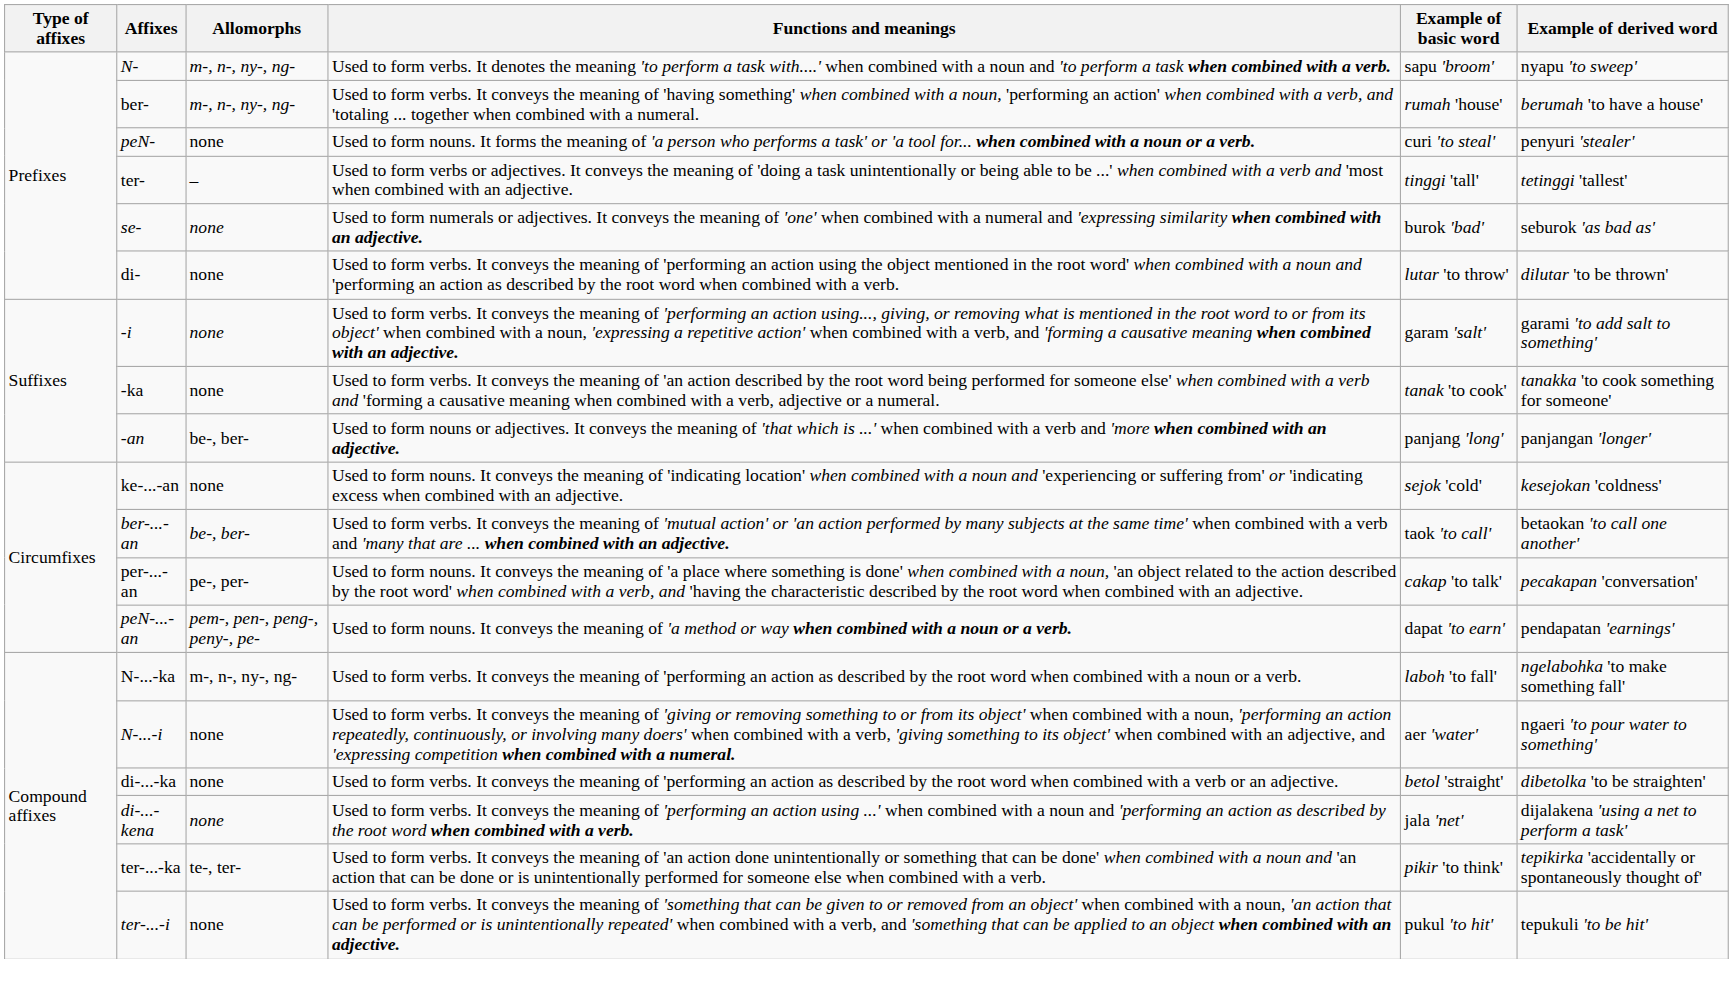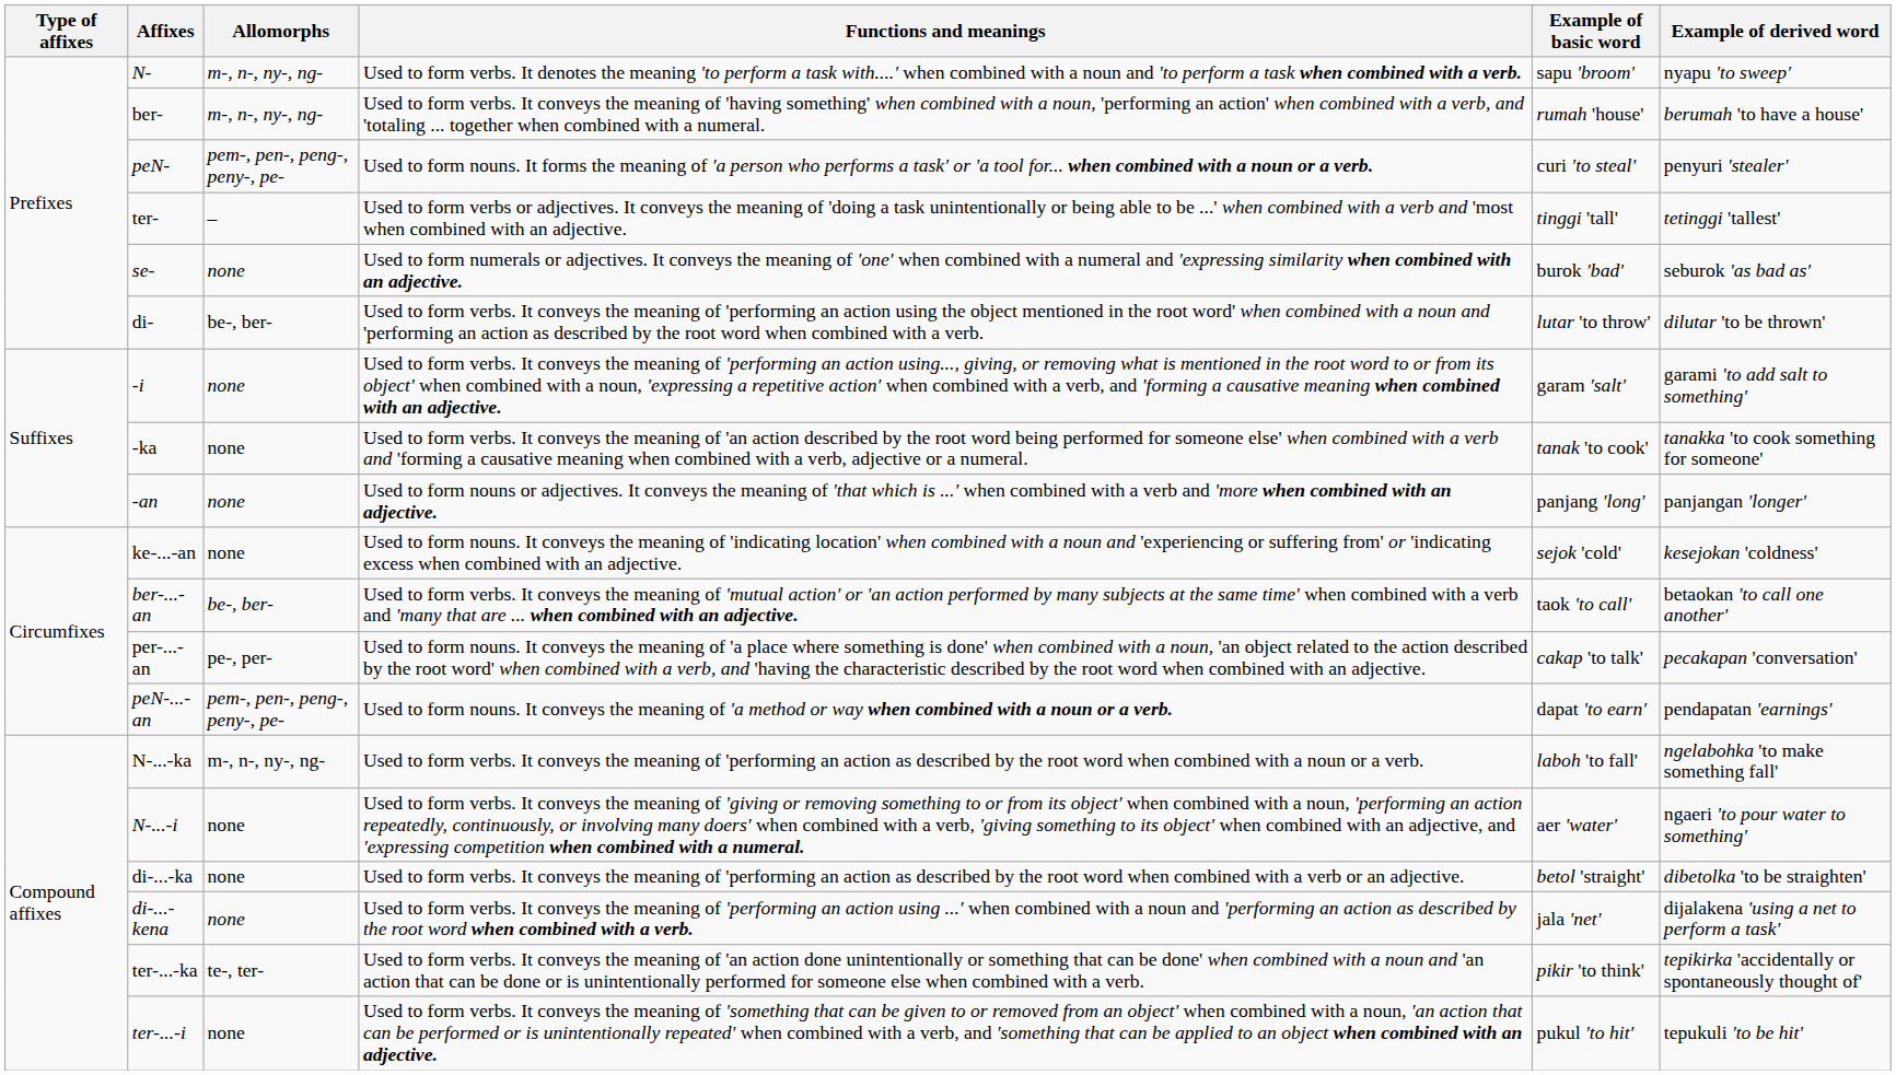peN- | Allomorphs: none -> pem-, pen-, peng-, peny-, pe-
di- | Allomorphs: none -> be-, ber-
-an | Allomorphs: be-, ber- -> none
